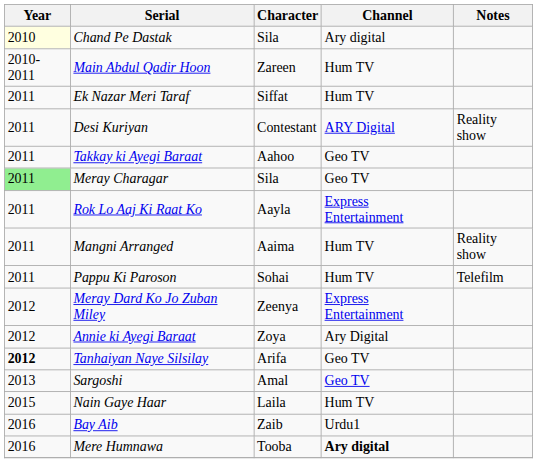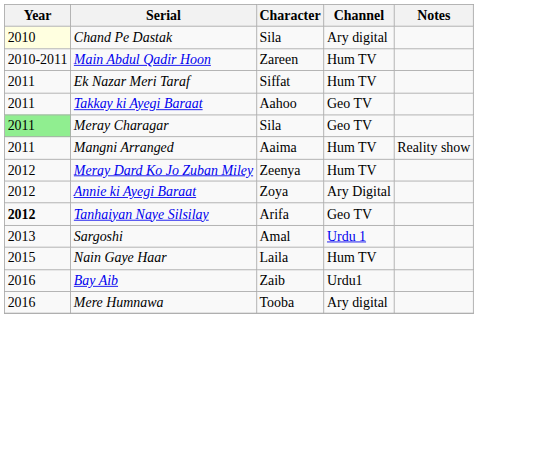- row: 2011 | Desi Kuriyan | Contestant | ARY Digital | Reality show
- row: 2011 | Rok Lo Aaj Ki Raat Ko | Aayla | Express Entertainment
- row: 2011 | Pappu Ki Paroson | Sohai | Hum TV | Telefilm
Meray Dard Ko Jo Zuban Miley | Channel: Express Entertainment -> Hum TV
Sargoshi | Channel: Geo TV -> Urdu 1
Mere Humnawa | Channel: bold -> normal
